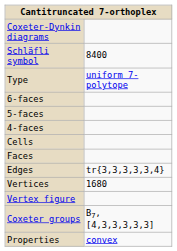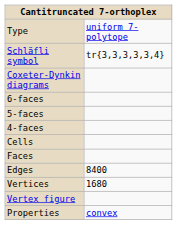rows swapped: Type <-> Coxeter-Dynkin diagrams
Schläfli symbol | column 2: 8400 -> tr{3,3,3,3,3,4}
Edges | column 2: tr{3,3,3,3,3,4} -> 8400
- row: Coxeter groups | B7, [4,3,3,3,3,3]
